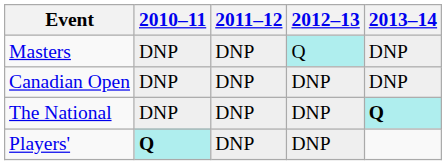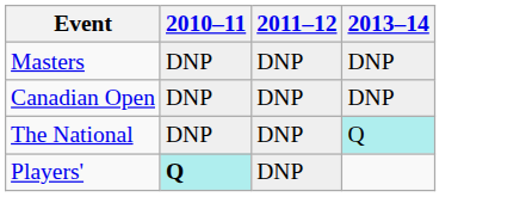- column: 2012–13 | Q | DNP | DNP | DNP
The National | 2013–14: bold -> normal
